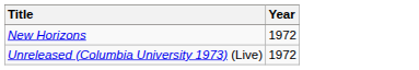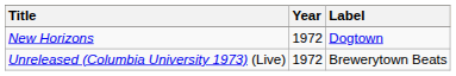+ column: Label | Dogtown | Brewerytown Beats
